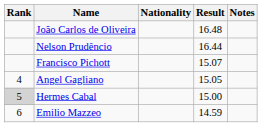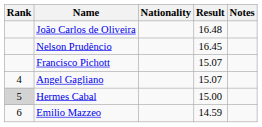Nelson Prudêncio | Result: 16.44 -> 16.45
Angel Gagliano | Result: 15.05 -> 15.07
